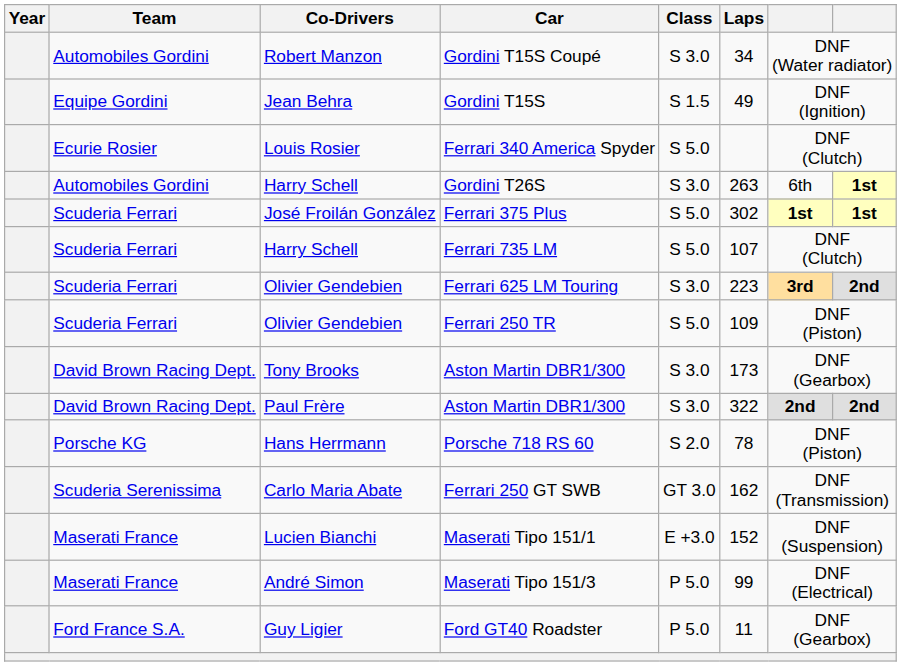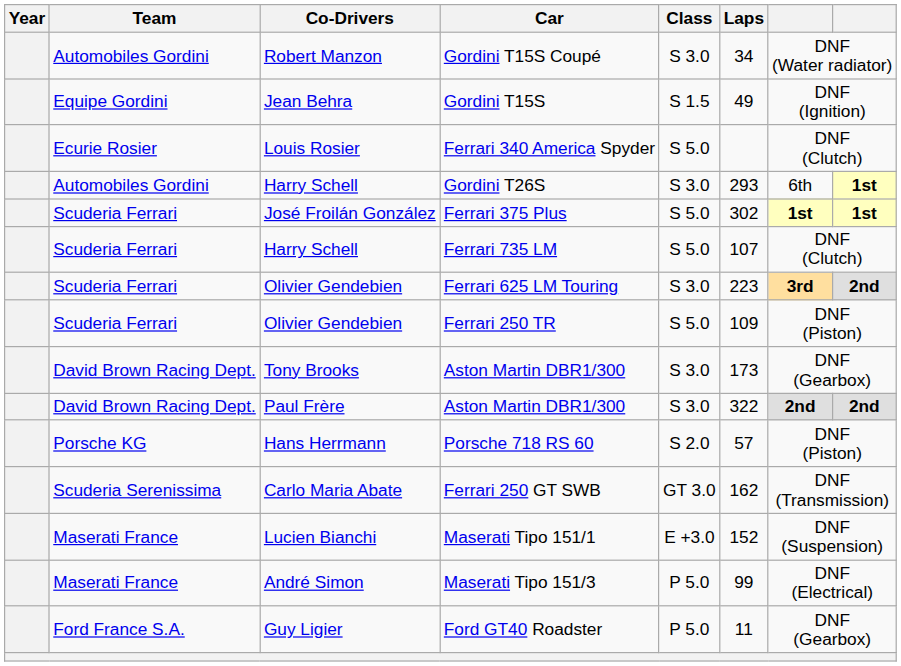Gordini T26S | Laps: 263 -> 293
Porsche 718 RS 60 | Laps: 78 -> 57
